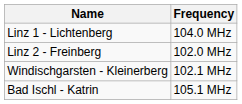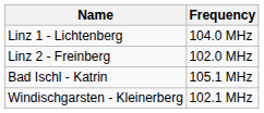rows swapped: Bad Ischl - Katrin <-> Windischgarsten - Kleinerberg
